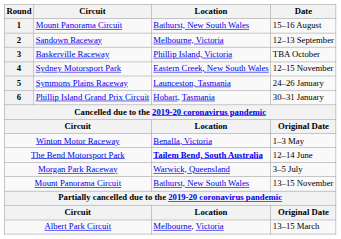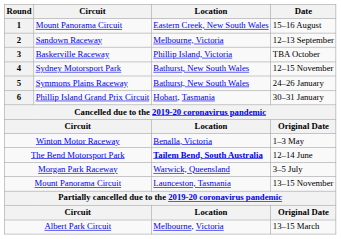15–16 August | Location: Bathurst, New South Wales -> Eastern Creek, New South Wales
12–15 November | Location: Eastern Creek, New South Wales -> Bathurst, New South Wales
24–26 January | Location: Launceston, Tasmania -> Bathurst, New South Wales
13–15 November | Location: Bathurst, New South Wales -> Launceston, Tasmania
